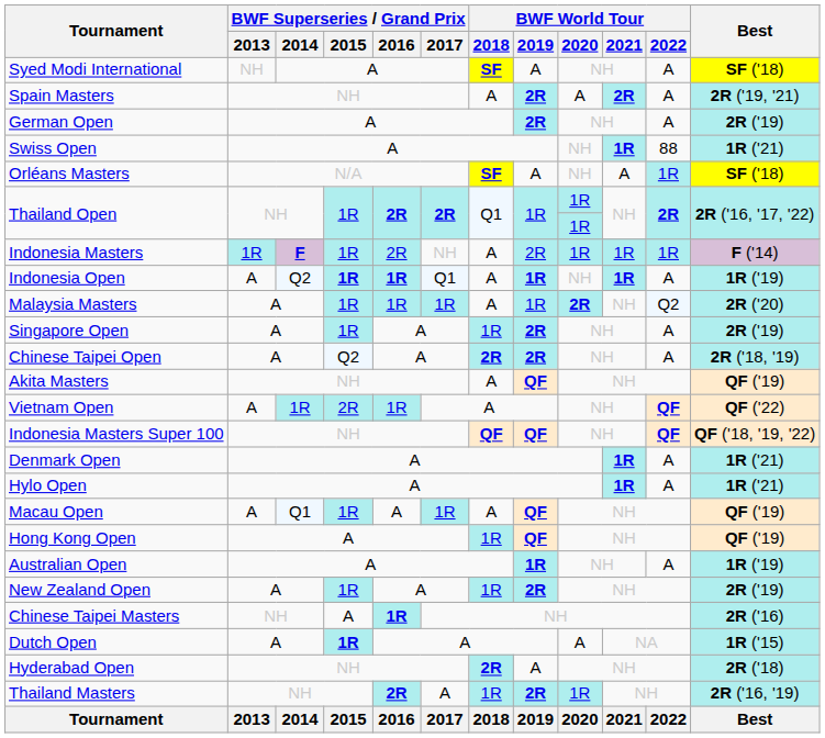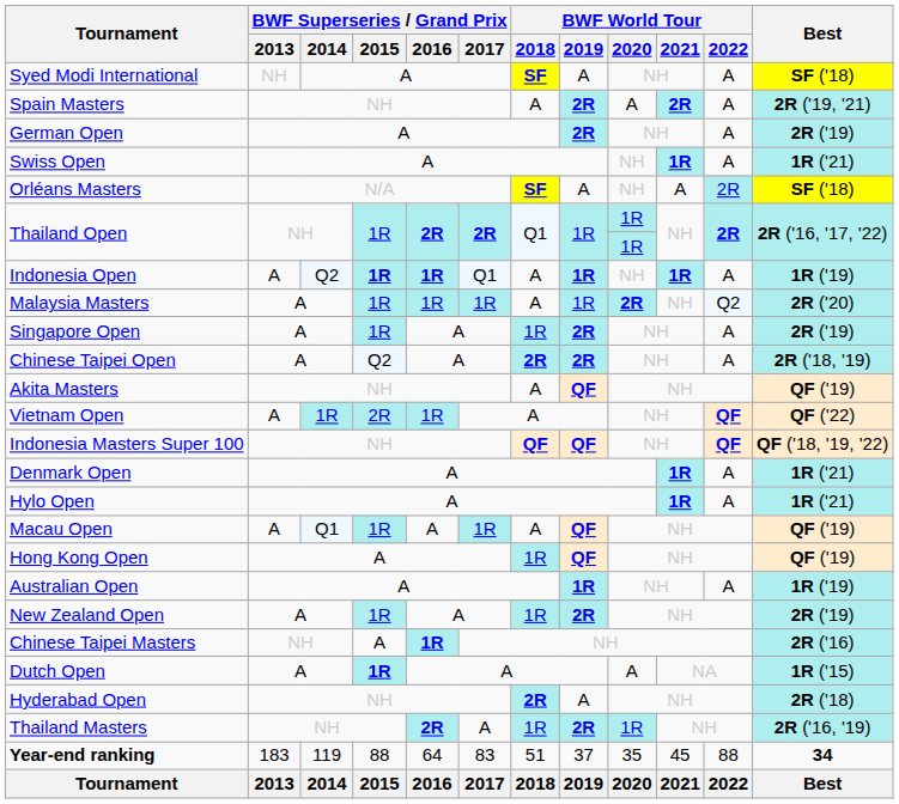Swiss Open | BWF World Tour / 2022: 88 -> A
Orléans Masters | BWF World Tour / 2022: 1R -> 2R
- row: Indonesia Masters | 1R | F | 1R | 2R | NH | A | 2R | 1R | 1R | 1R | F ('14)
+ row: Year-end ranking | 183 | 119 | 88 | 64 | 83 | 51 | 37 | 35 | 45 | 88 | 34
